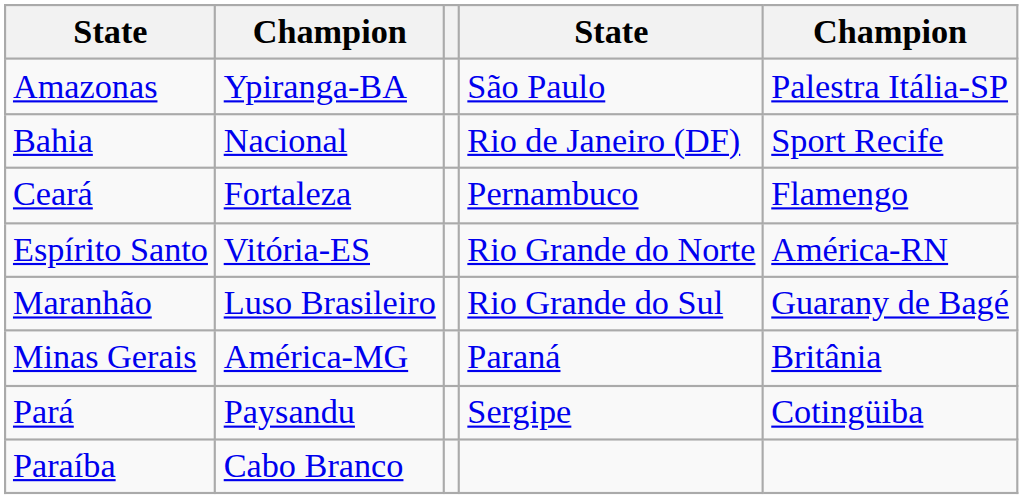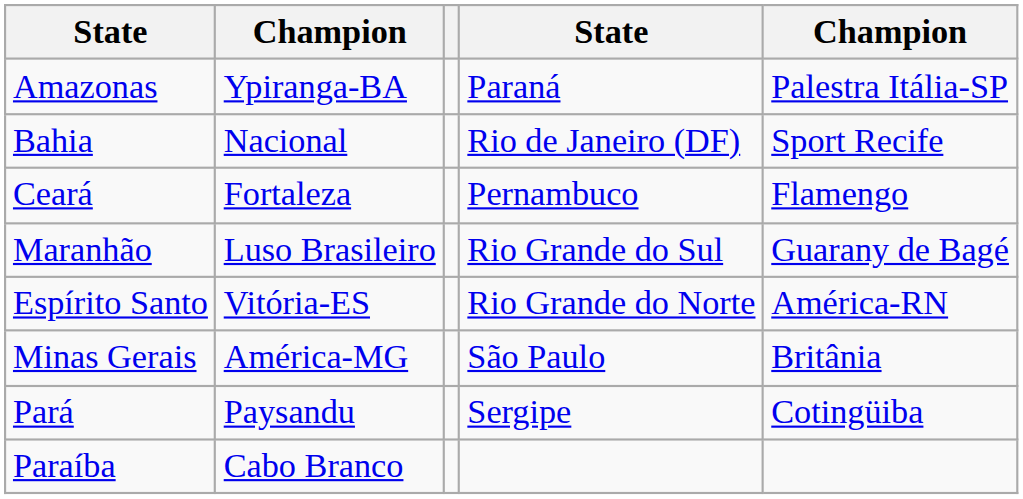Amazonas | column 4: São Paulo -> Paraná
rows swapped: Espírito Santo <-> Maranhão
Minas Gerais | column 4: Paraná -> São Paulo
